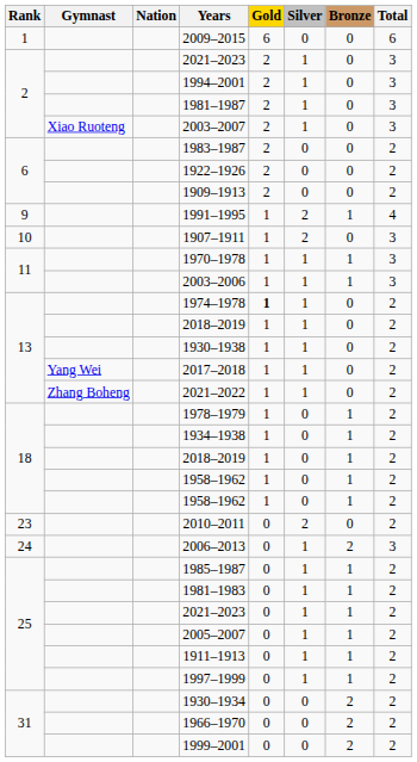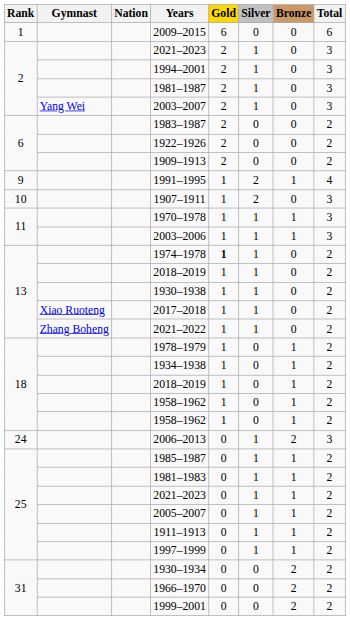2003–2007 | Gymnast: Xiao Ruoteng -> Yang Wei
2017–2018 | Gymnast: Yang Wei -> Xiao Ruoteng
- row: 23 | 2010–2011 | 0 | 2 | 0 | 2
